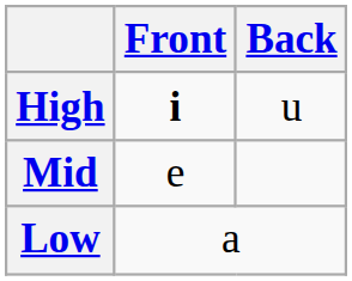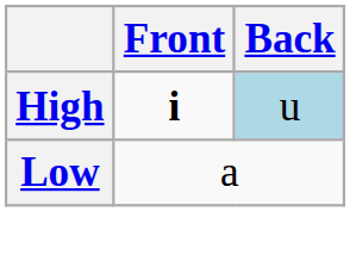High | Back: no background -> lightblue background
- row: Mid | e
